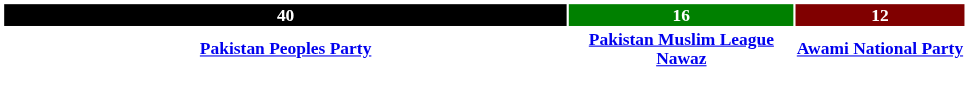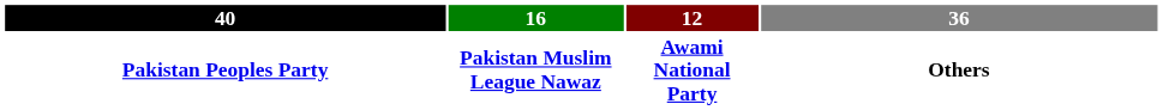+ column: 36 | Others
